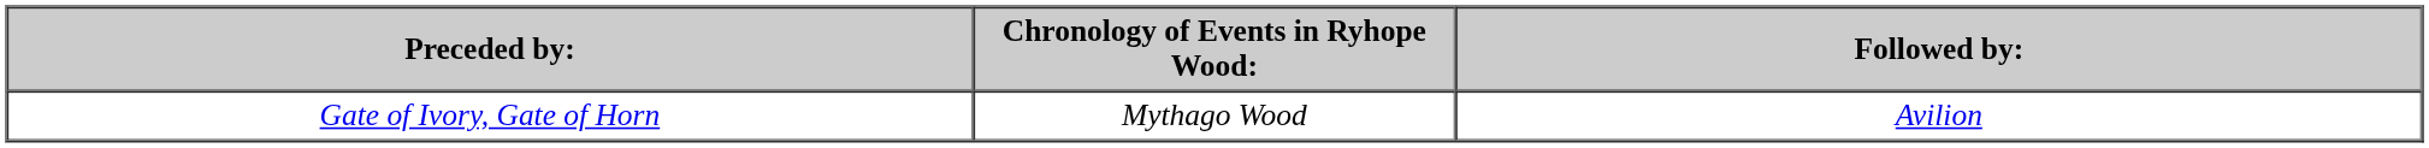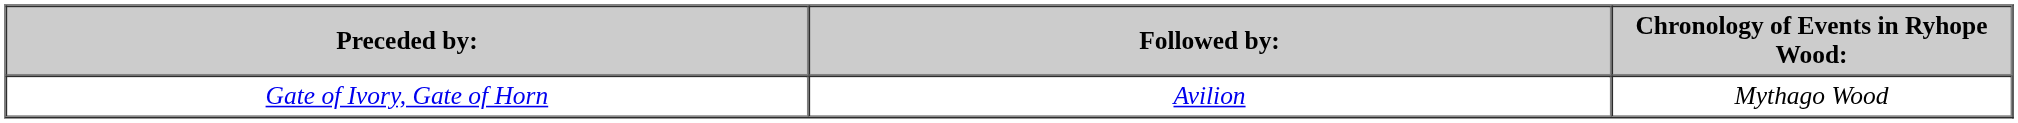columns swapped: Chronology of Events in Ryhope Wood: <-> Followed by:
